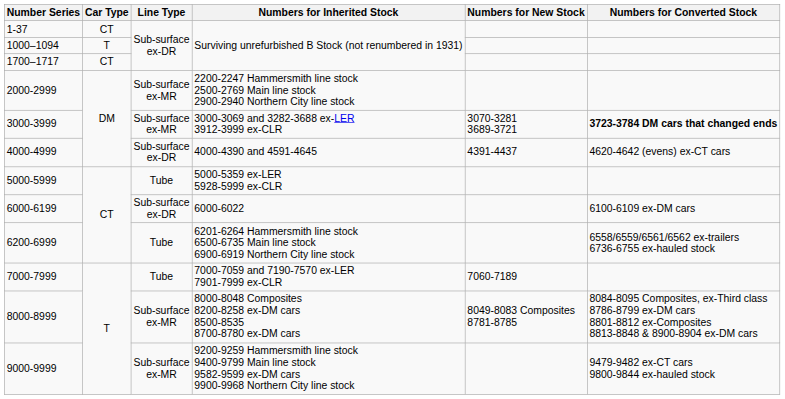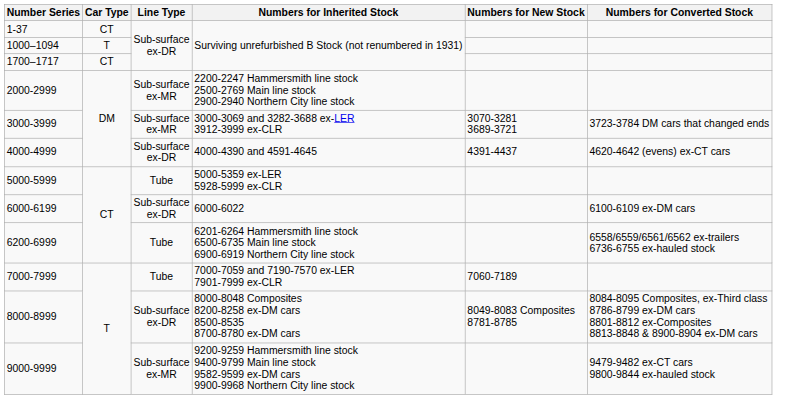3000-3999 | Numbers for Converted Stock: bold -> normal
8000-8999 | Line Type: Sub-surface ex-MR -> Sub-surface ex-DR
